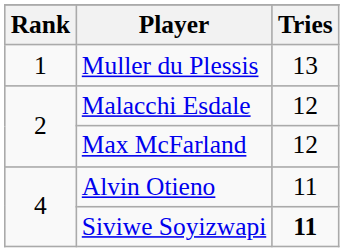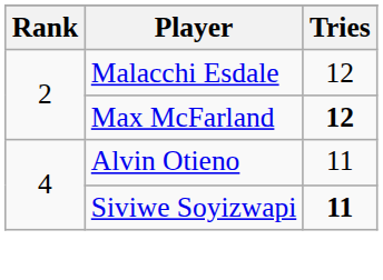- row: 1 | Muller du Plessis | 13
Max McFarland | Tries: normal -> bold
